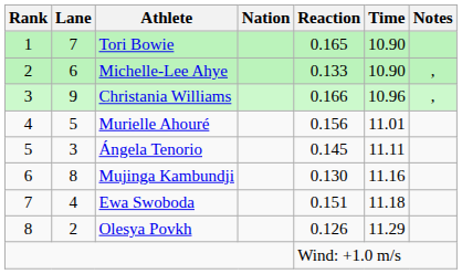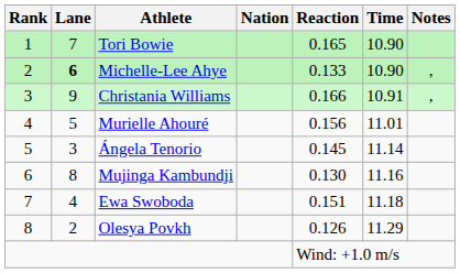Michelle-Lee Ahye | Lane: normal -> bold
Christania Williams | Time: 10.96 -> 10.91
Ángela Tenorio | Time: 11.11 -> 11.14
